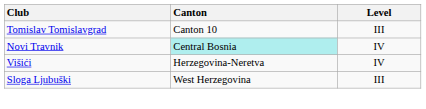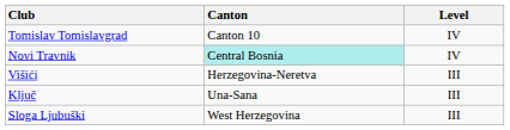Tomislav Tomislavgrad | Level: III -> IV
Višići | Level: IV -> III
+ row: Ključ | Una-Sana | III
